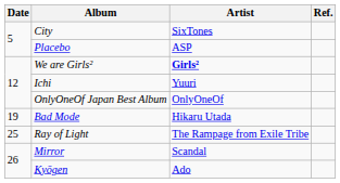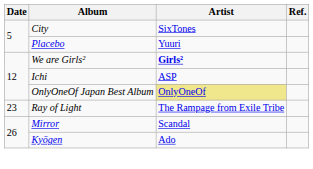Placebo | Artist: ASP -> Yuuri
Ichi | Artist: Yuuri -> ASP
OnlyOneOf Japan Best Album | Artist: no background -> khaki background
- row: 19 | Bad Mode | Hikaru Utada
Ray of Light | Date: 25 -> 23
